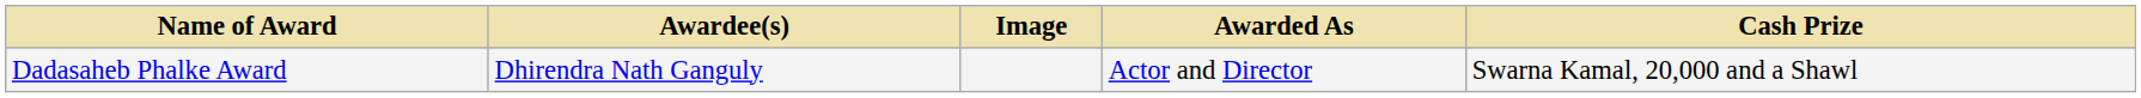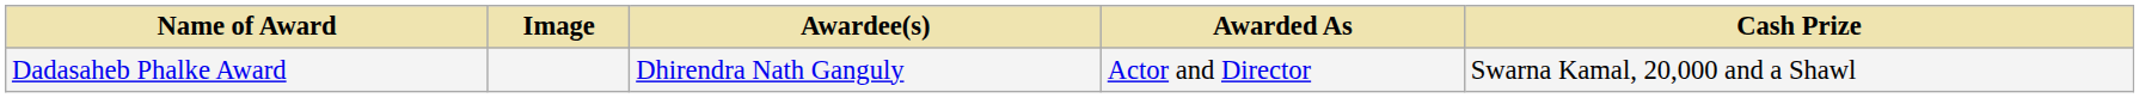columns swapped: Image <-> Awardee(s)
